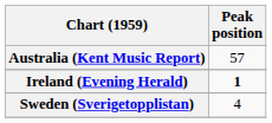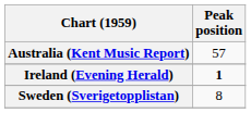Sweden (Sverigetopplistan) | Peak position: 4 -> 8
